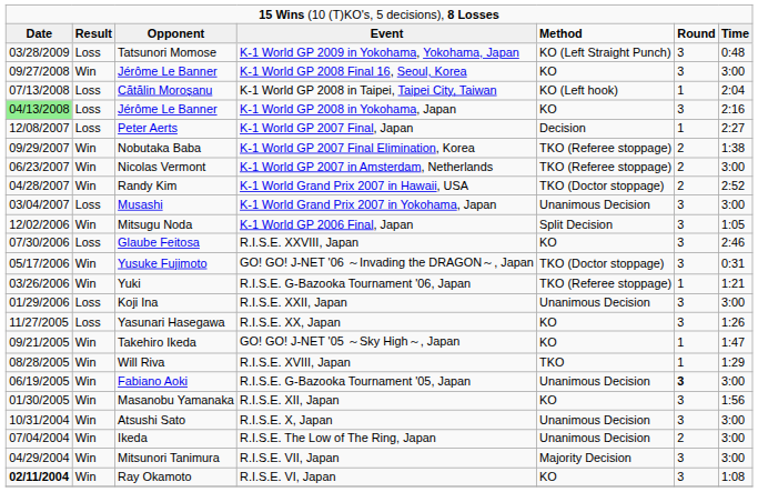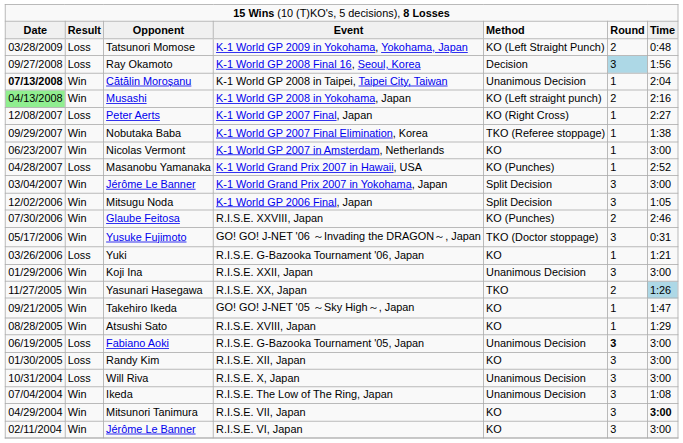K-1 World GP 2009 in Yokohama, Yokohama, Japan | column 6: 3 -> 2
K-1 World GP 2008 Final 16, Seoul, Korea | column 2: Win -> Loss
K-1 World GP 2008 Final 16, Seoul, Korea | column 3: Jérôme Le Banner -> Ray Okamoto
K-1 World GP 2008 Final 16, Seoul, Korea | column 5: KO -> Decision
K-1 World GP 2008 Final 16, Seoul, Korea | column 6: no background -> lightblue background
K-1 World GP 2008 Final 16, Seoul, Korea | column 7: 3:00 -> 1:56
K-1 World GP 2008 in Taipei, Taipei City, Taiwan | column 1: normal -> bold
K-1 World GP 2008 in Taipei, Taipei City, Taiwan | column 2: Loss -> Win
K-1 World GP 2008 in Taipei, Taipei City, Taiwan | column 5: KO (Left hook) -> Unanimous Decision
K-1 World GP 2008 in Yokohama, Japan | column 2: Loss -> Win
K-1 World GP 2008 in Yokohama, Japan | column 3: Jérôme Le Banner -> Musashi
K-1 World GP 2008 in Yokohama, Japan | column 5: KO -> KO (Left straight punch)
K-1 World GP 2008 in Yokohama, Japan | column 6: 3 -> 2
K-1 World GP 2007 Final, Japan | column 5: Decision -> KO (Right Cross)
K-1 World GP 2007 Final Elimination, Korea | column 6: 2 -> 1
K-1 World GP 2007 in Amsterdam, Netherlands | column 5: TKO (Referee stoppage) -> KO
K-1 World GP 2007 in Amsterdam, Netherlands | column 6: 2 -> 1
K-1 World Grand Prix 2007 in Hawaii, USA | column 2: Win -> Loss
K-1 World Grand Prix 2007 in Hawaii, USA | column 3: Randy Kim -> Masanobu Yamanaka
K-1 World Grand Prix 2007 in Hawaii, USA | column 5: TKO (Doctor stoppage) -> KO (Punches)
K-1 World Grand Prix 2007 in Hawaii, USA | column 6: 2 -> 1
K-1 World Grand Prix 2007 in Yokohama, Japan | column 2: Loss -> Win
K-1 World Grand Prix 2007 in Yokohama, Japan | column 3: Musashi -> Jérôme Le Banner
K-1 World Grand Prix 2007 in Yokohama, Japan | column 5: Unanimous Decision -> Split Decision
R.I.S.E. XXVIII, Japan | column 2: Loss -> Win
R.I.S.E. XXVIII, Japan | column 5: KO -> KO (Punches)
R.I.S.E. XXVIII, Japan | column 6: 3 -> 2
R.I.S.E. G-Bazooka Tournament '06, Japan | column 2: Win -> Loss
R.I.S.E. G-Bazooka Tournament '06, Japan | column 5: TKO (Referee stoppage) -> KO
R.I.S.E. XXII, Japan | column 2: Loss -> Win
R.I.S.E. XX, Japan | column 2: Loss -> Win
R.I.S.E. XX, Japan | column 5: KO -> TKO
R.I.S.E. XX, Japan | column 6: 3 -> 2
R.I.S.E. XX, Japan | column 7: no background -> lightblue background
R.I.S.E. XVIII, Japan | column 3: Will Riva -> Atsushi Sato
R.I.S.E. XVIII, Japan | column 5: TKO -> KO
R.I.S.E. G-Bazooka Tournament '05, Japan | column 2: Win -> Loss
R.I.S.E. XII, Japan | column 2: Win -> Loss
R.I.S.E. XII, Japan | column 3: Masanobu Yamanaka -> Randy Kim
R.I.S.E. XII, Japan | column 7: 1:56 -> 3:00
R.I.S.E. X, Japan | column 2: Win -> Loss
R.I.S.E. X, Japan | column 3: Atsushi Sato -> Will Riva
R.I.S.E. The Low of The Ring, Japan | column 6: 2 -> 3
R.I.S.E. The Low of The Ring, Japan | column 7: 3:00 -> 1:08
R.I.S.E. VII, Japan | column 5: Majority Decision -> KO
R.I.S.E. VII, Japan | column 7: normal -> bold
R.I.S.E. VI, Japan | column 1: bold -> normal
R.I.S.E. VI, Japan | column 3: Ray Okamoto -> Jérôme Le Banner
R.I.S.E. VI, Japan | column 7: 1:08 -> 3:00
